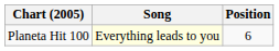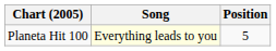Planeta Hit 100 | Position: 6 -> 5
